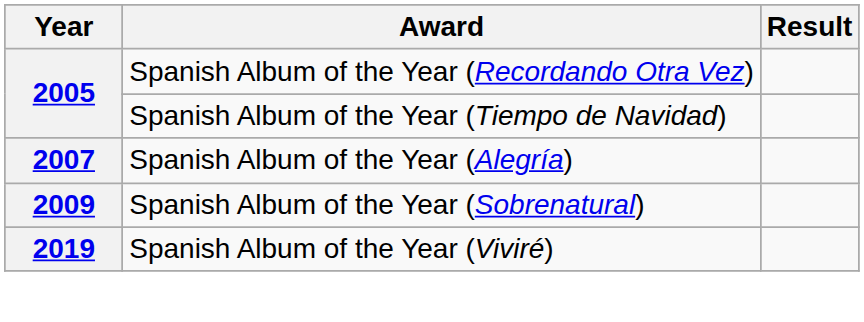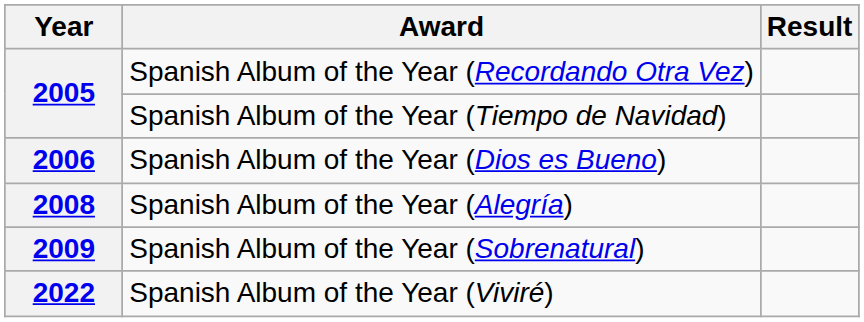+ row: 2006 | Spanish Album of the Year (Dios es Bueno)
Spanish Album of the Year (Alegría) | Year: 2007 -> 2008
Spanish Album of the Year (Viviré) | Year: 2019 -> 2022
